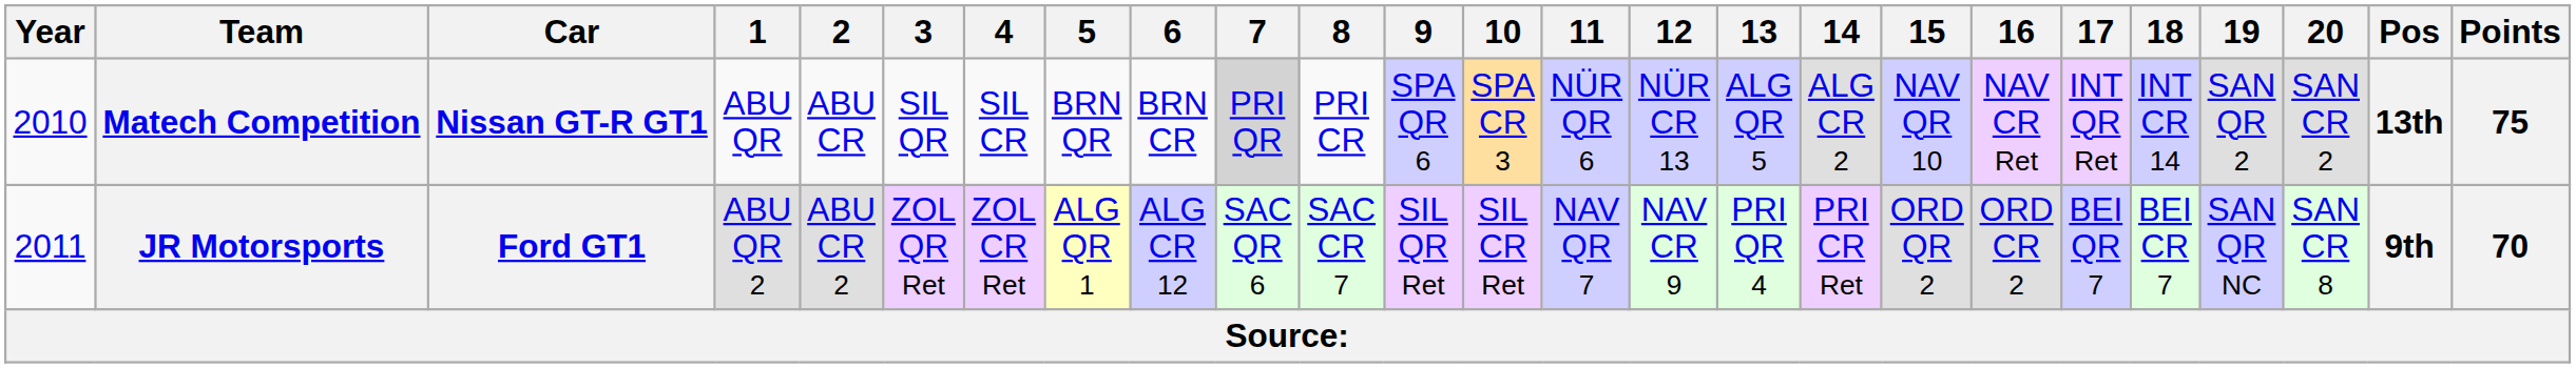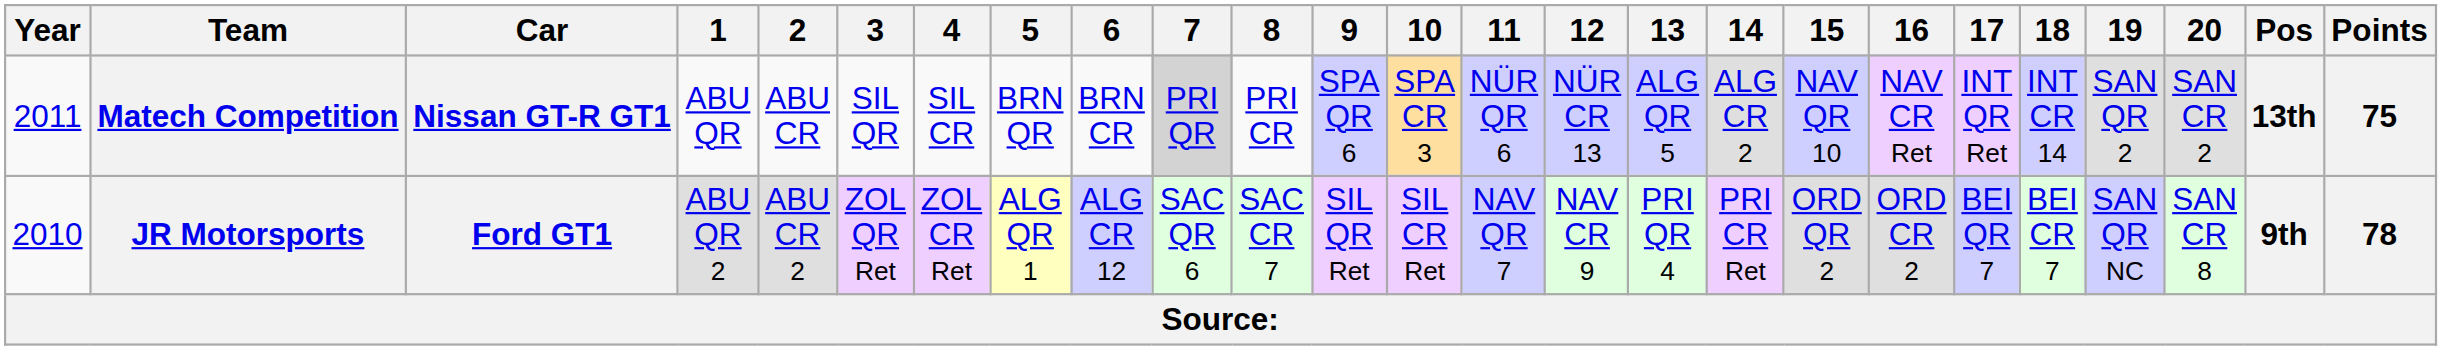Matech Competition | Year: 2010 -> 2011
JR Motorsports | Year: 2011 -> 2010
JR Motorsports | Points: 70 -> 78
